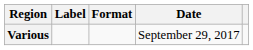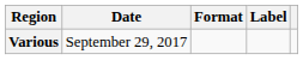columns swapped: Date <-> Label
